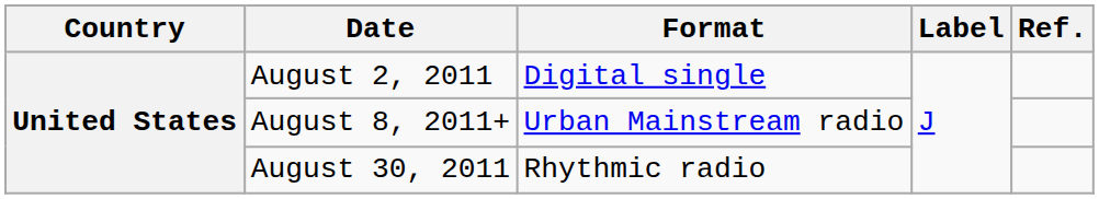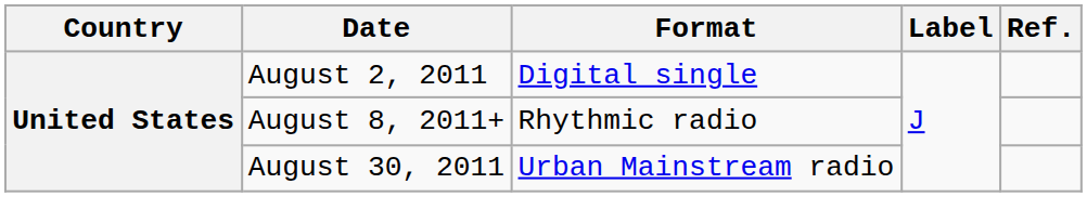August 8, 2011+ | Format: Urban Mainstream radio -> Rhythmic radio
August 30, 2011 | Format: Rhythmic radio -> Urban Mainstream radio
